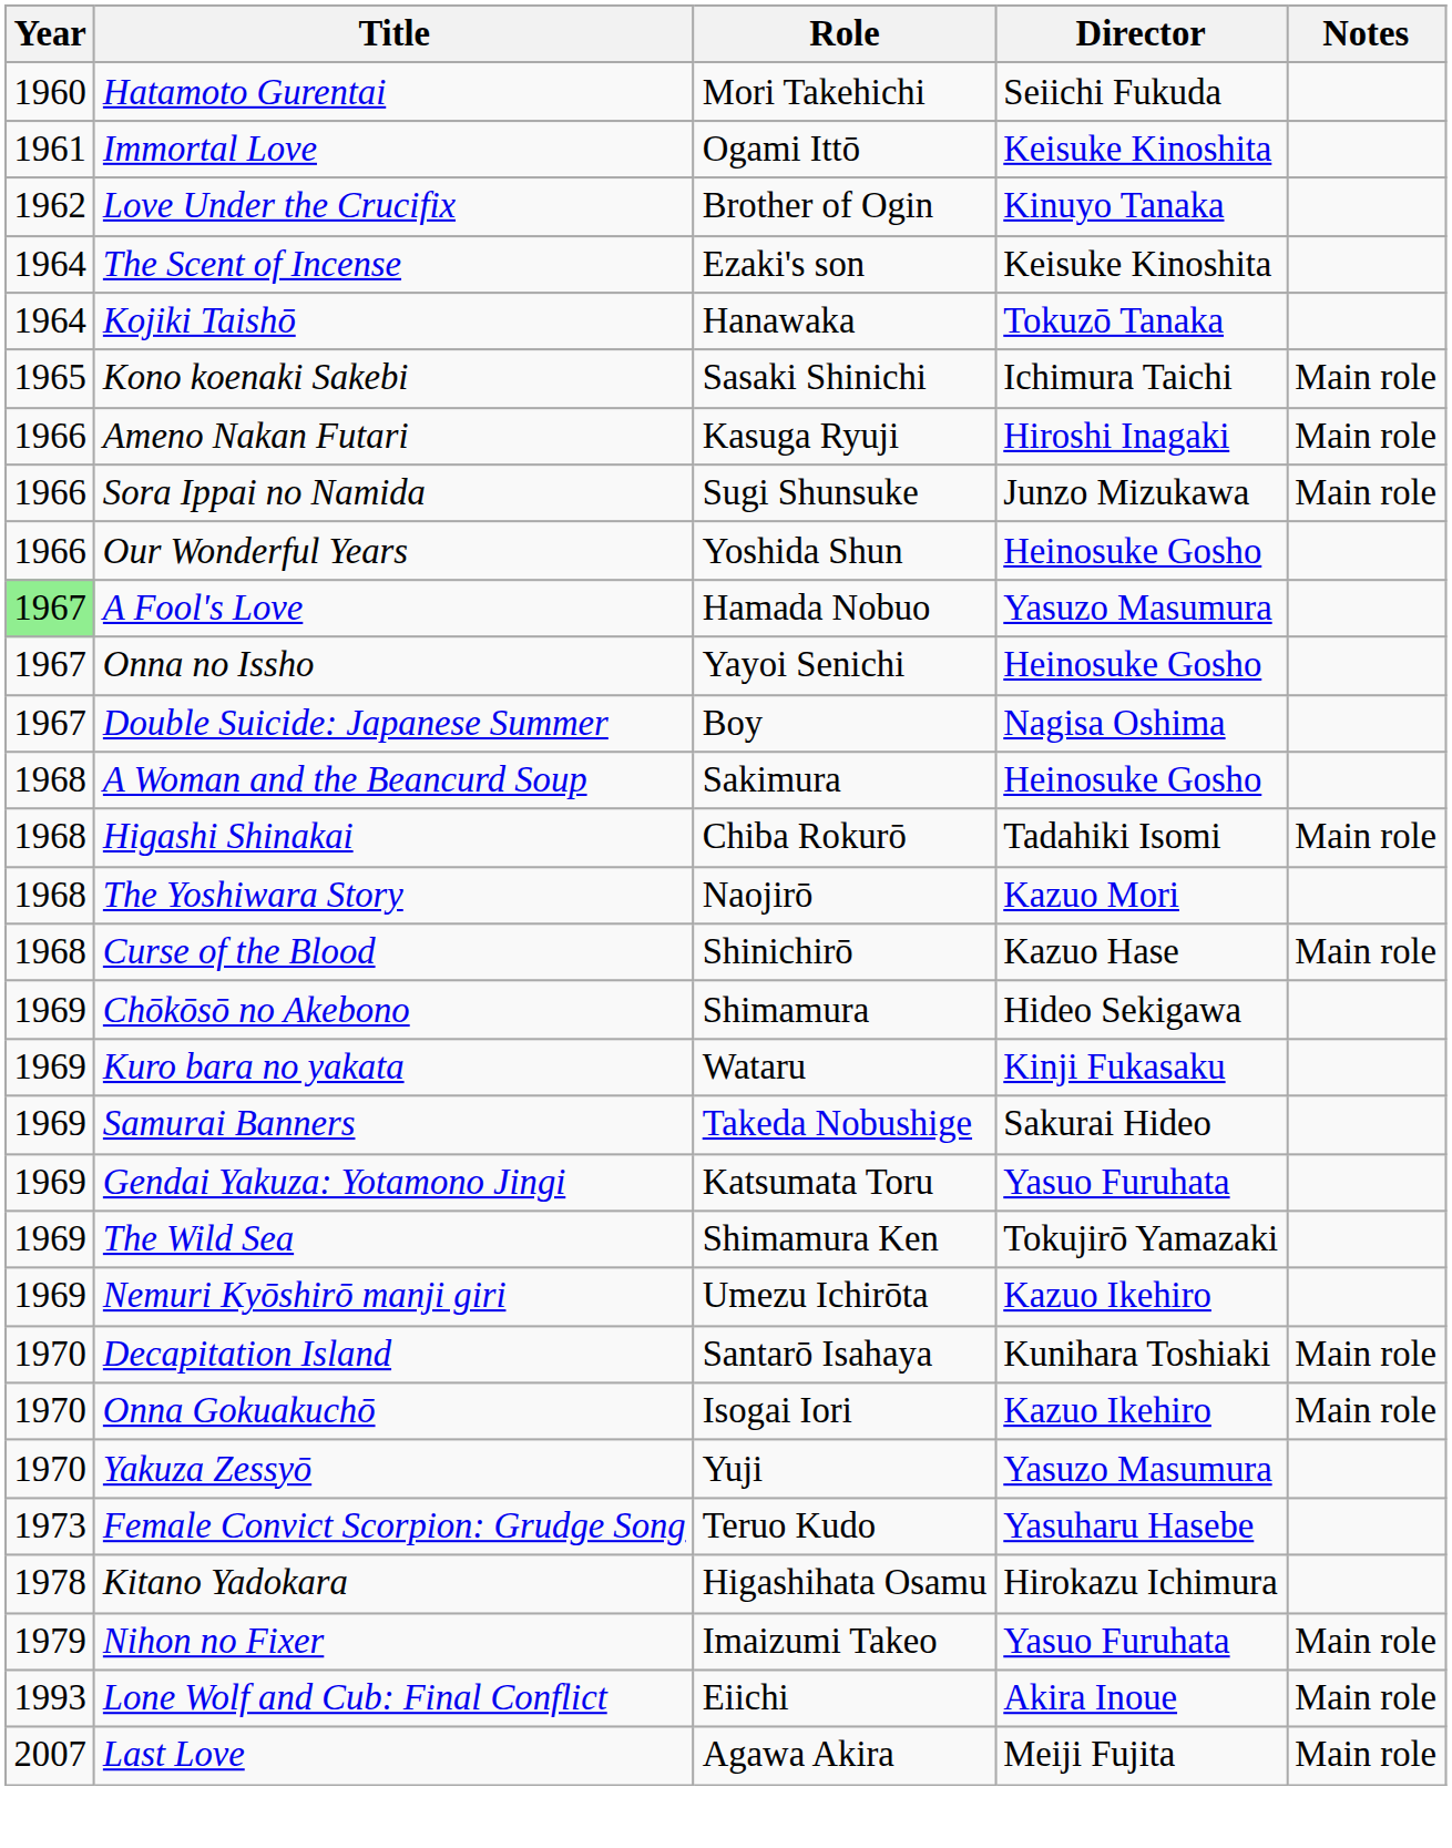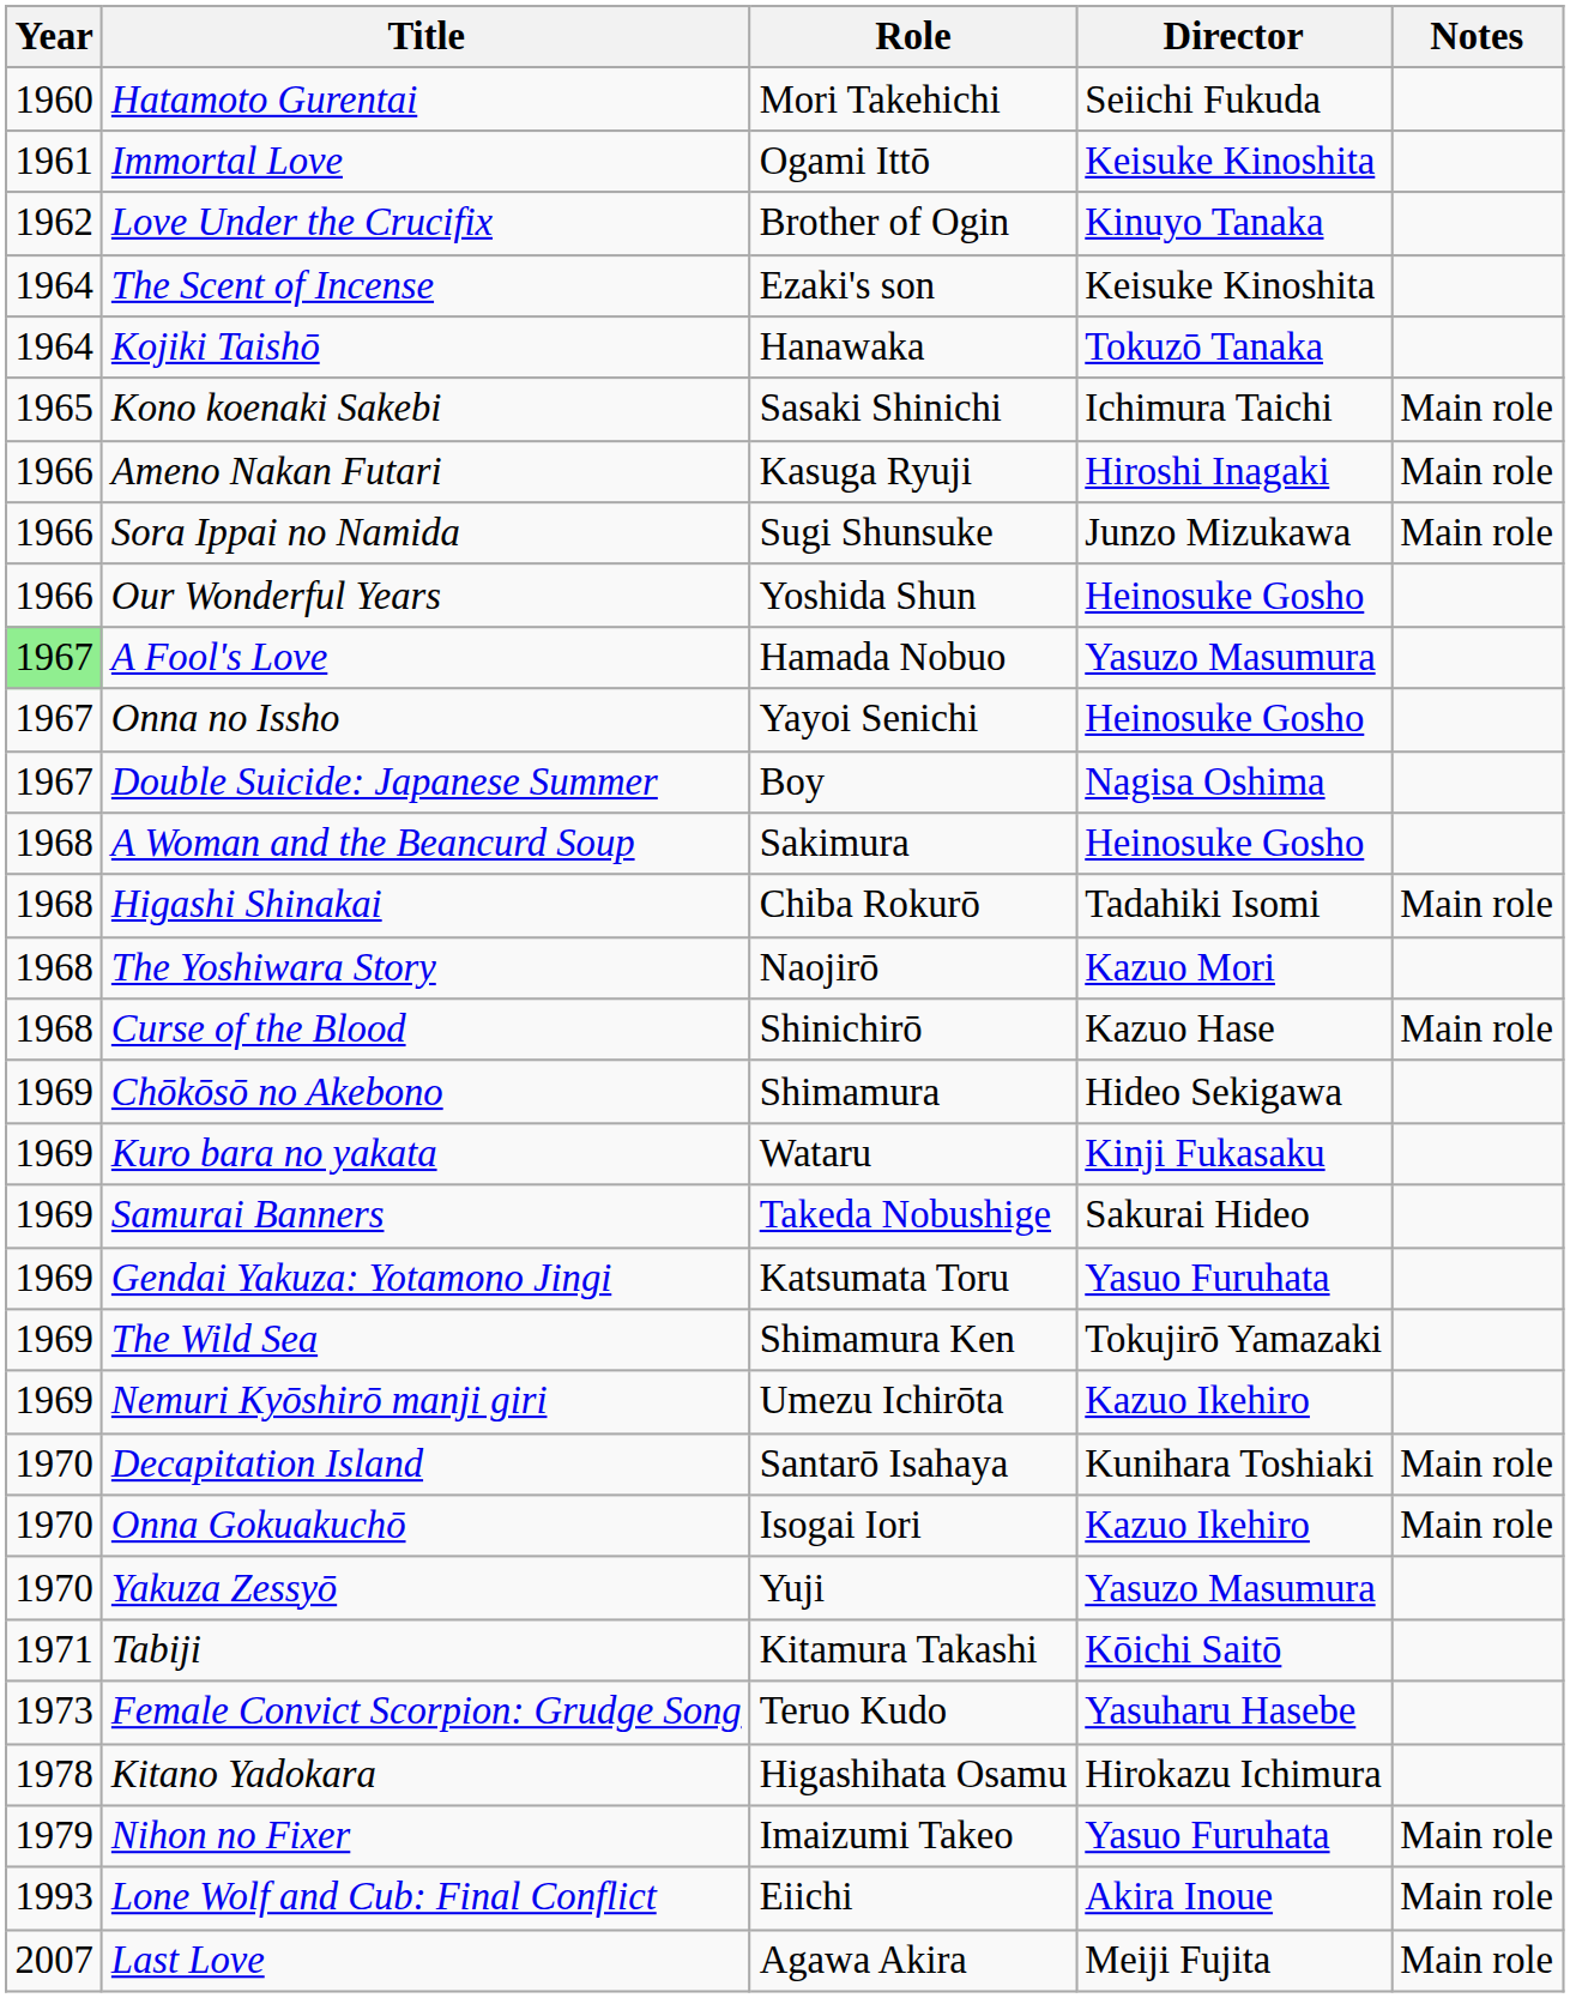+ row: 1971 | Tabiji | Kitamura Takashi | Kōichi Saitō
